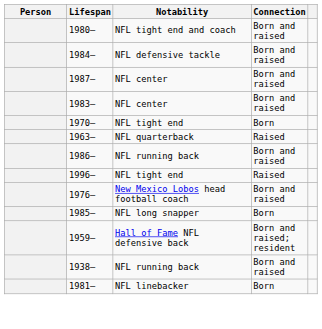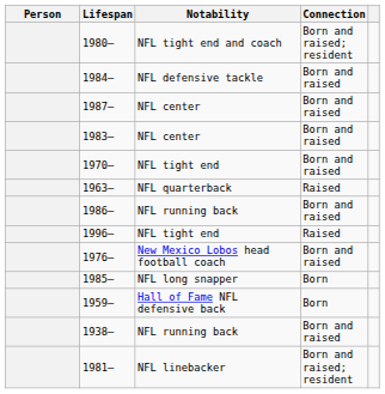1980– | Connection: Born and raised -> Born and raised; resident
1970– | Connection: Born -> Born and raised
1959– | Connection: Born and raised; resident -> Born
1981– | Connection: Born -> Born and raised; resident
